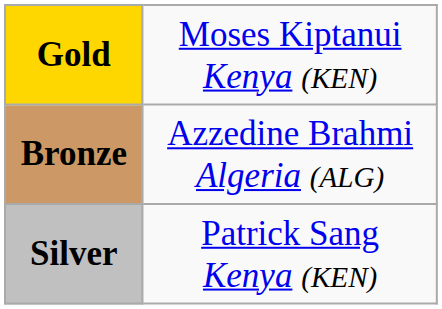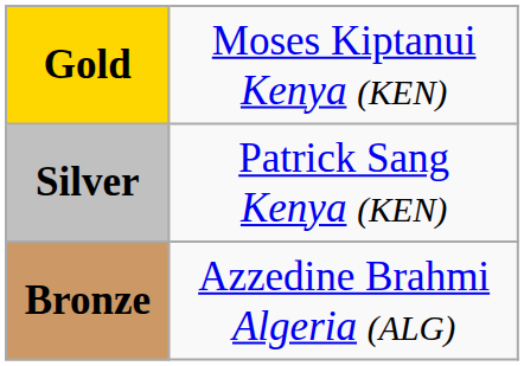rows swapped: Silver <-> Bronze
